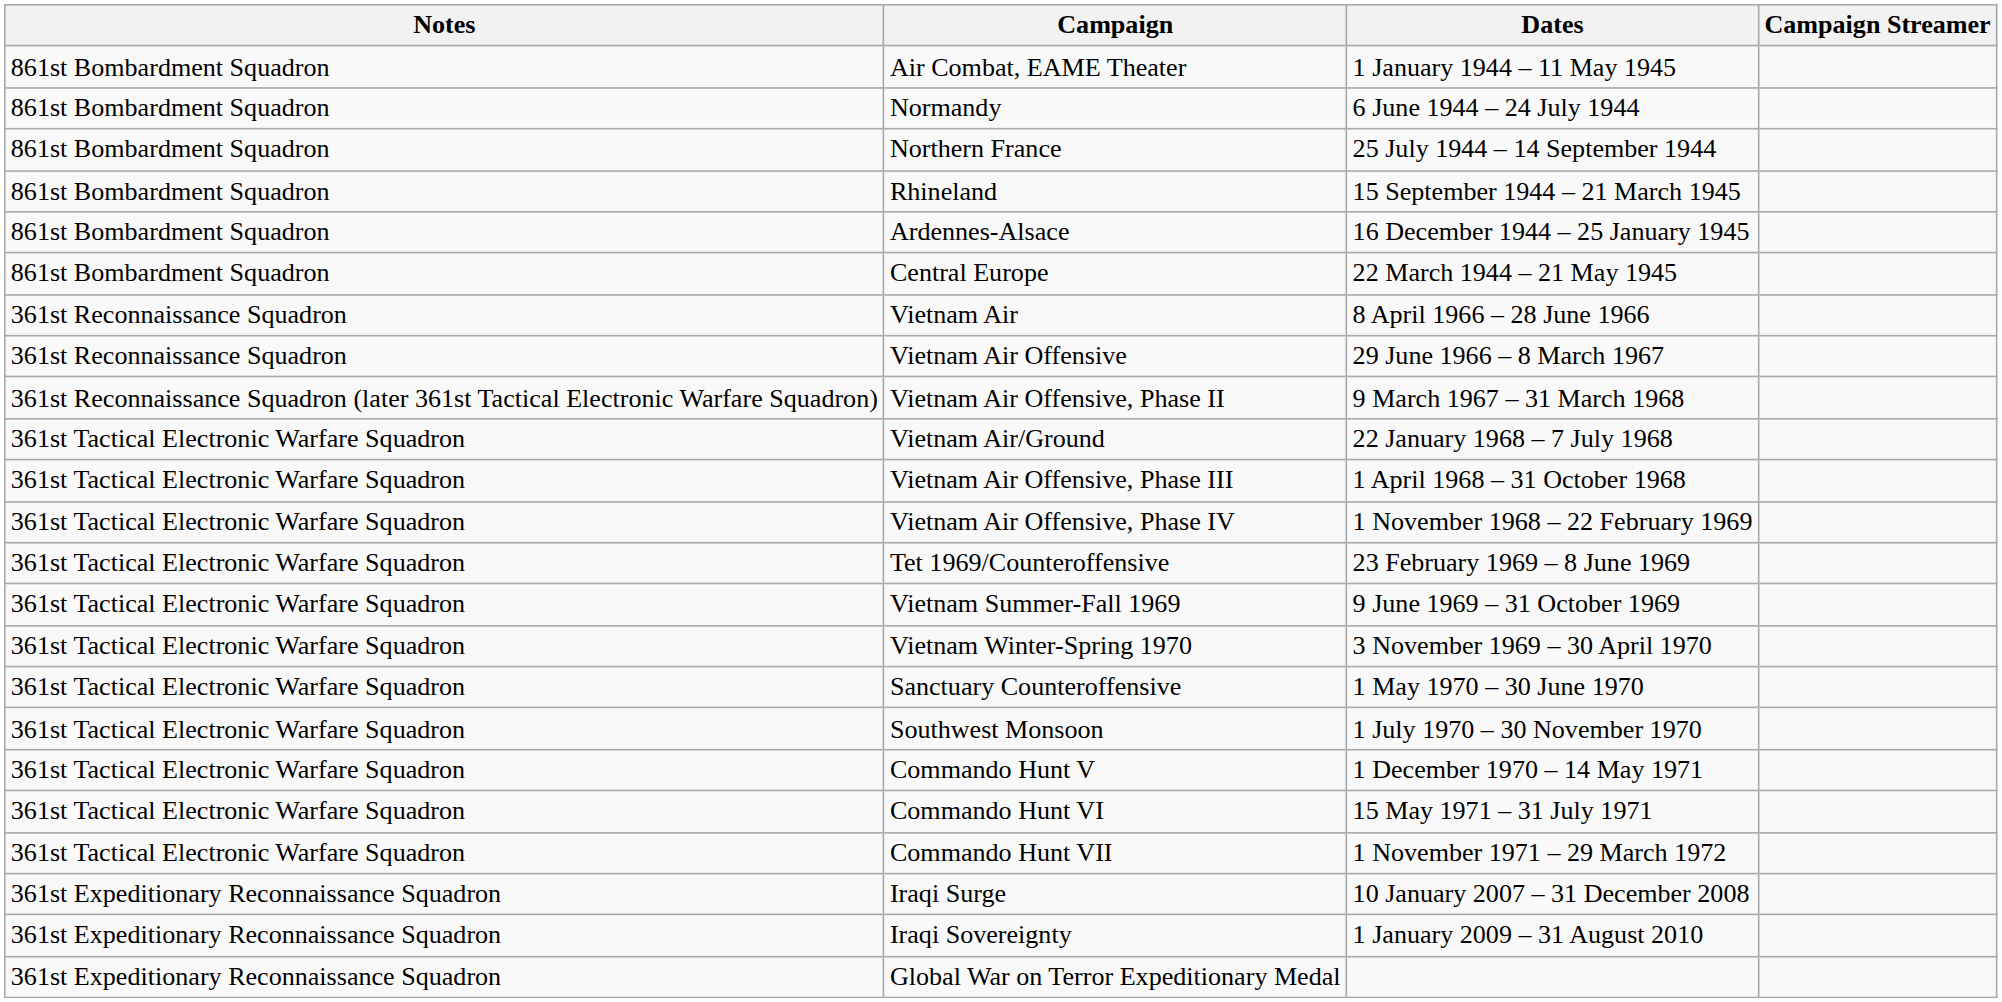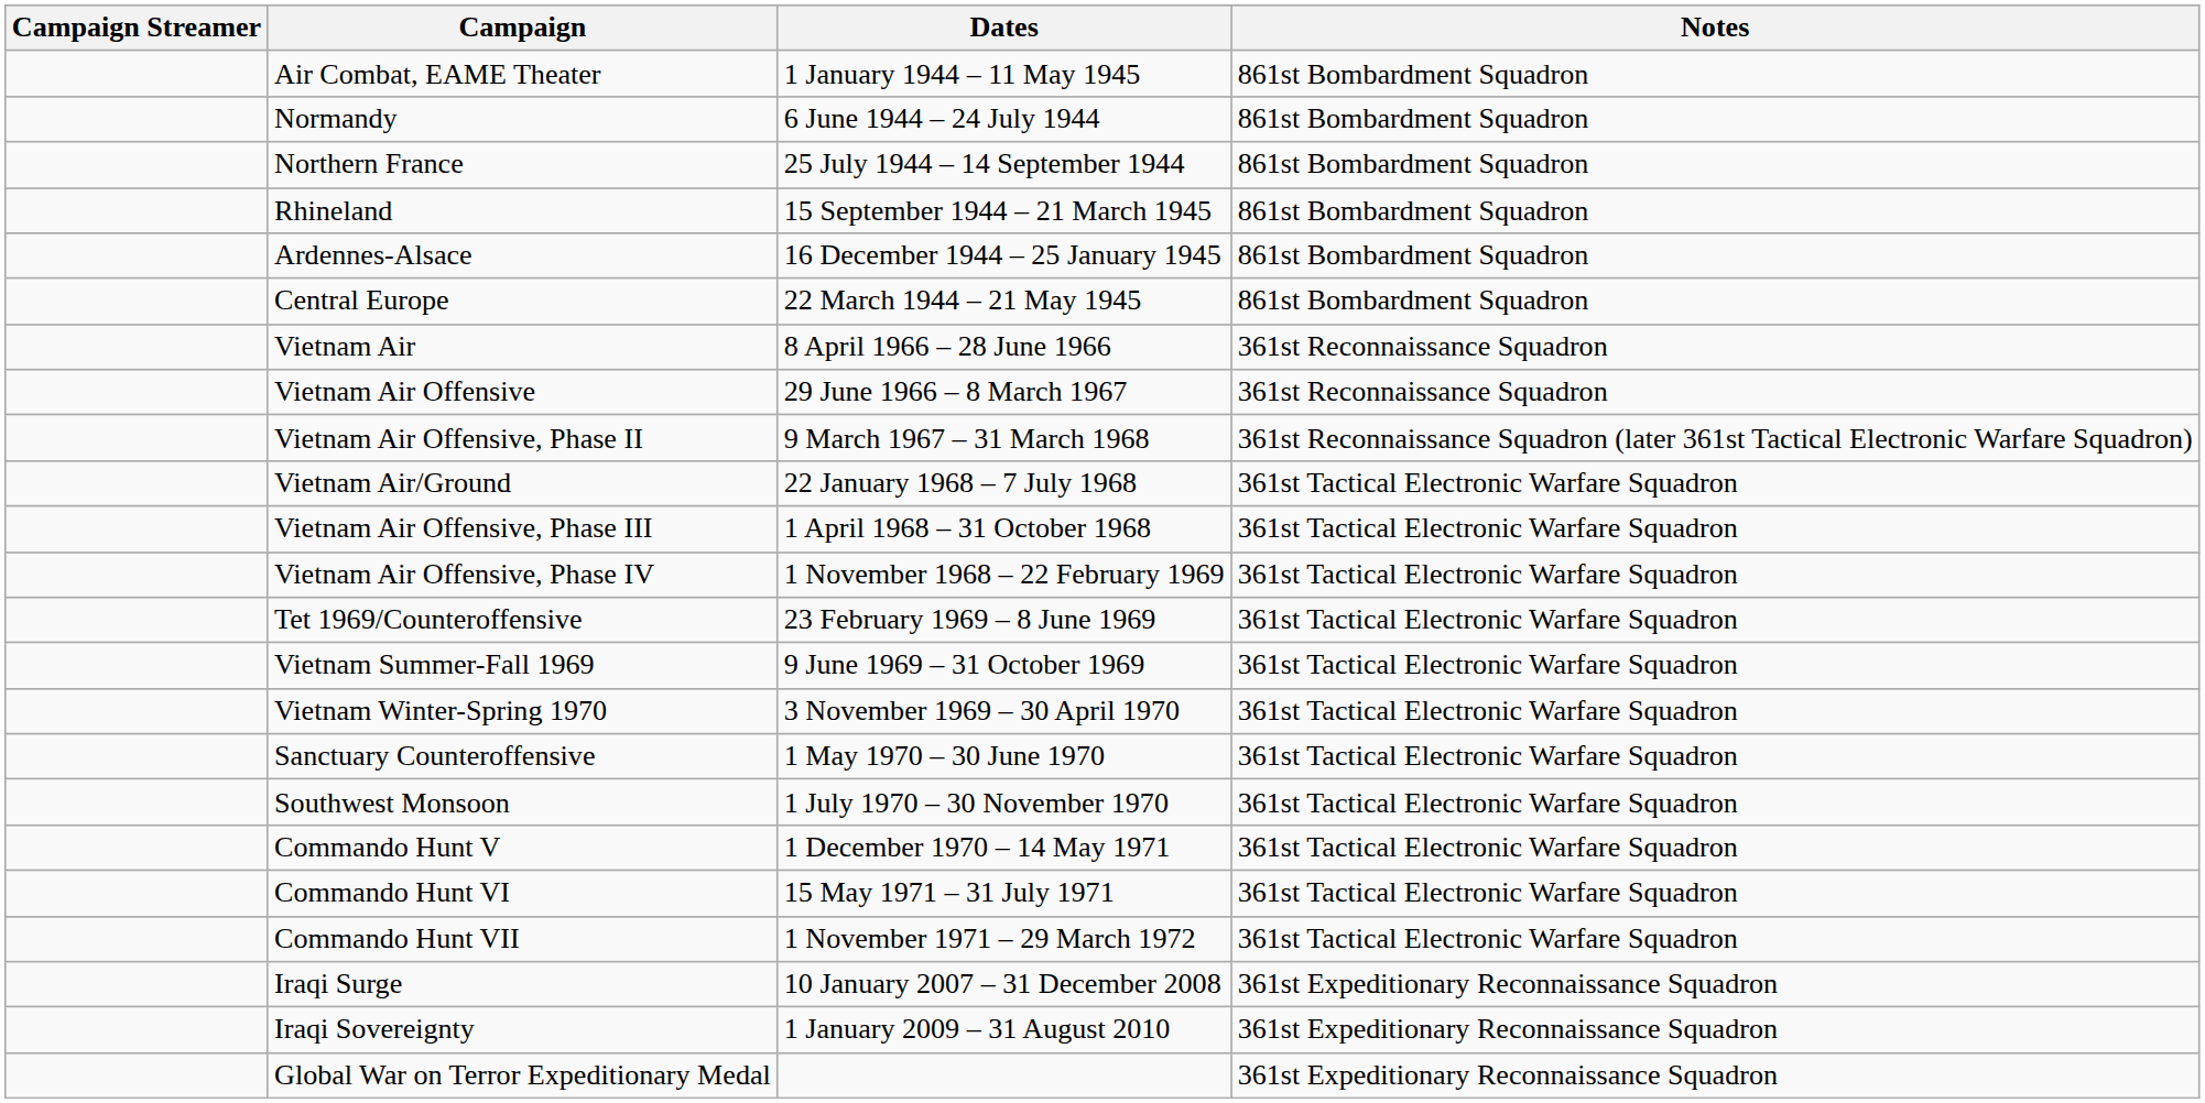columns swapped: Campaign Streamer <-> Notes
